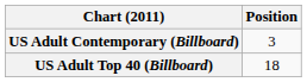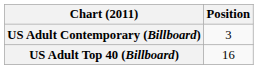US Adult Top 40 (Billboard) | Position: 18 -> 16
